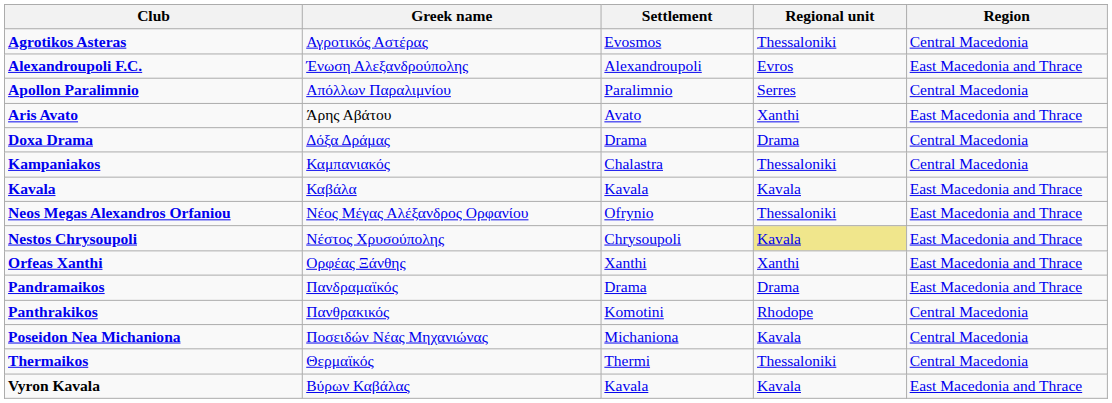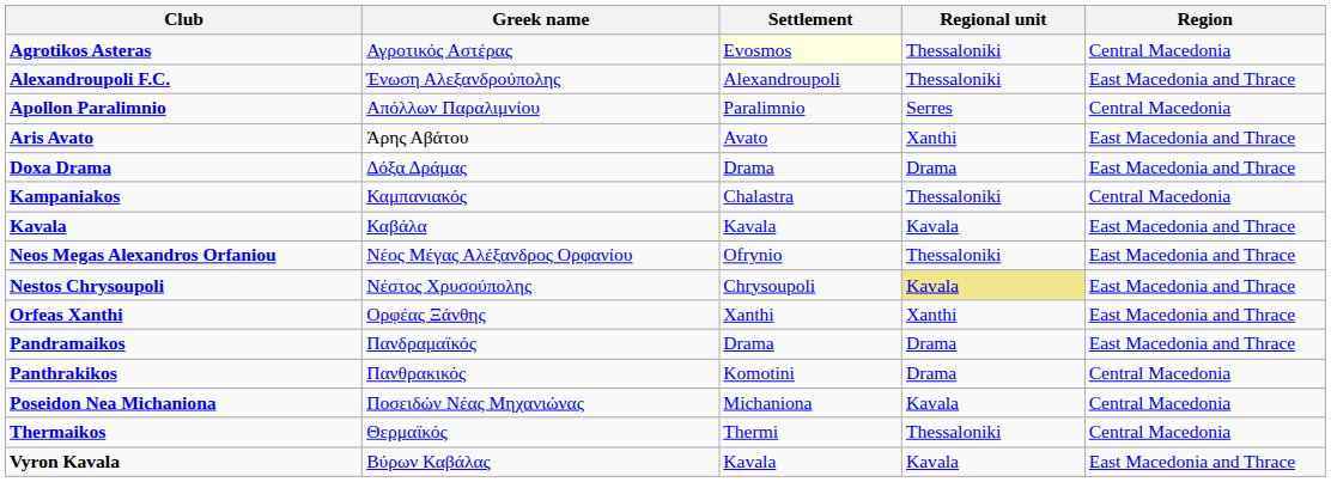Agrotikos Asteras | Settlement: no background -> lightyellow background
Alexandroupoli F.C. | Regional unit: Evros -> Thessaloniki
Doxa Drama | Region: Central Macedonia -> East Macedonia and Thrace
Panthrakikos | Regional unit: Rhodope -> Drama
